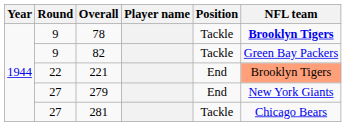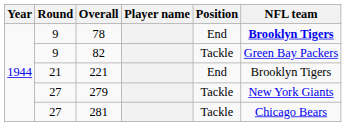78 | Position: Tackle -> End
221 | Round: 22 -> 21
221 | NFL team: lightsalmon background -> no background
279 | Position: End -> Tackle
